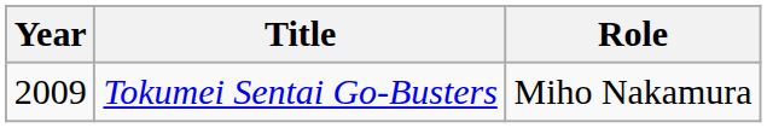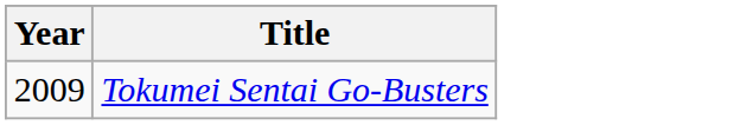- column: Role | Miho Nakamura
